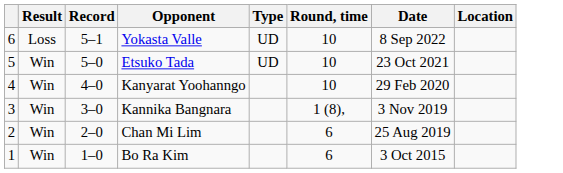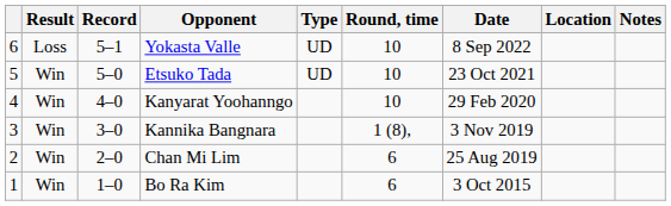+ column: Notes
